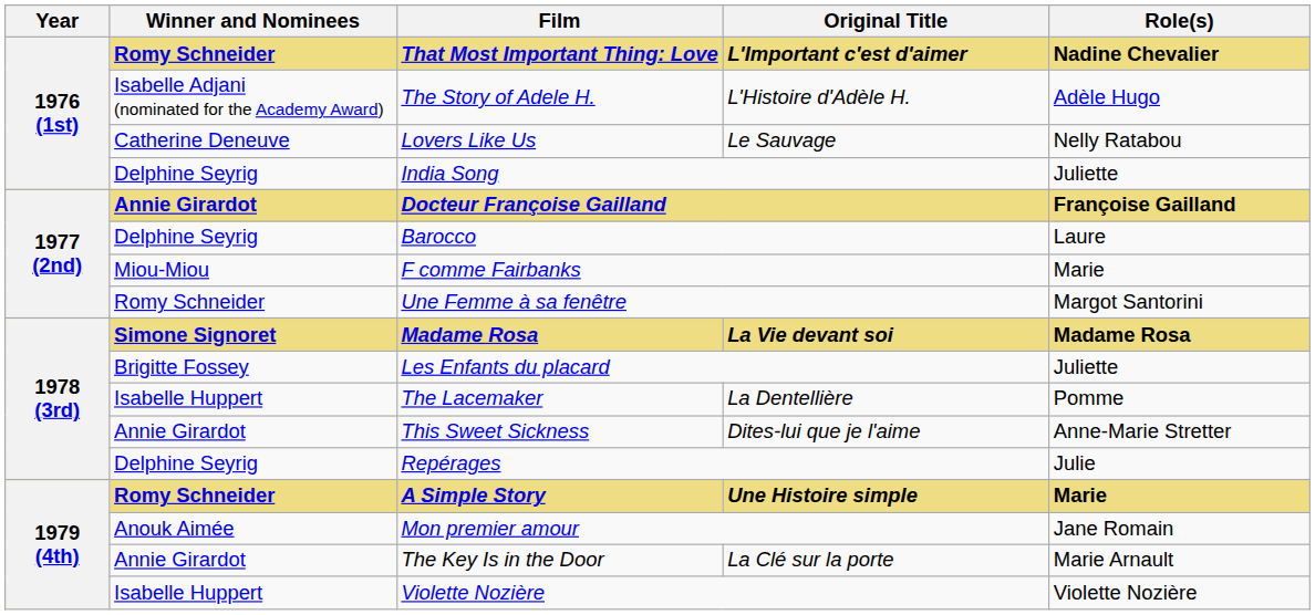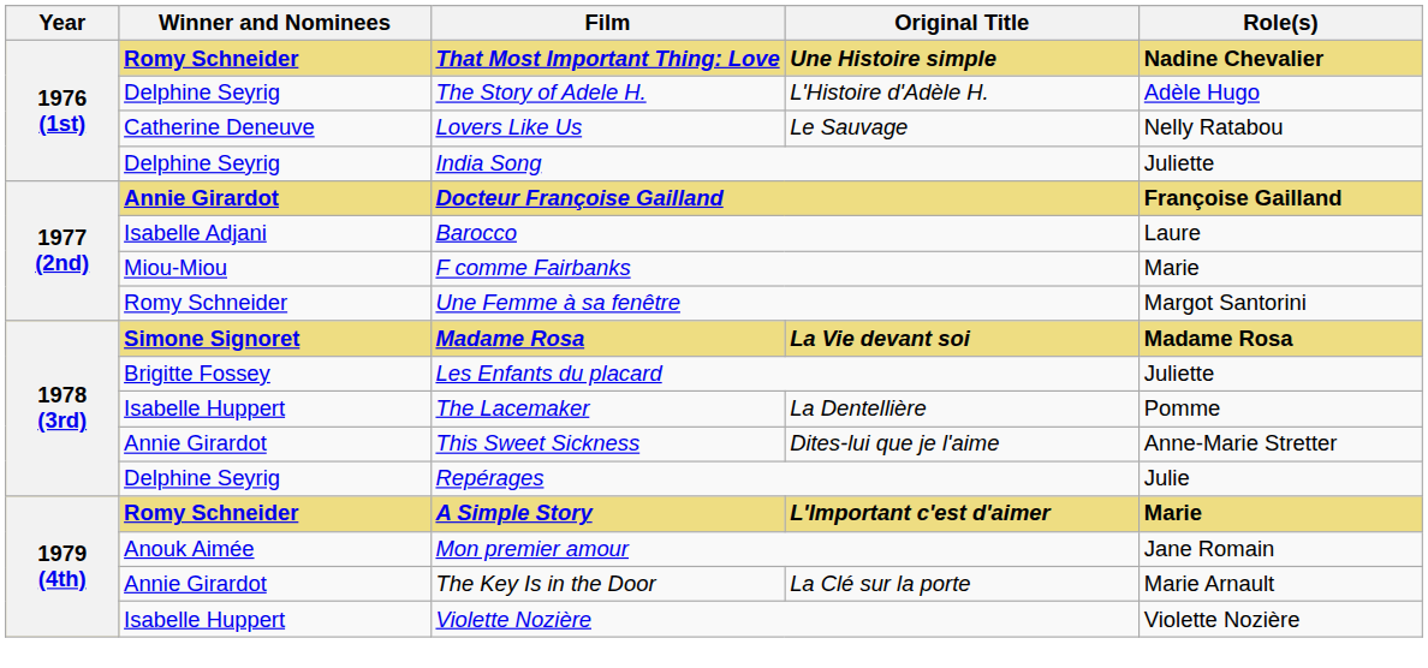That Most Important Thing: Love | Original Title: L'Important c'est d'aimer -> Une Histoire simple
The Story of Adele H. | Winner and Nominees: Isabelle Adjani (nominated for the Academy Award) -> Delphine Seyrig
Barocco | Winner and Nominees: Delphine Seyrig -> Isabelle Adjani
A Simple Story | Original Title: Une Histoire simple -> L'Important c'est d'aimer
